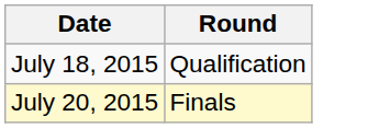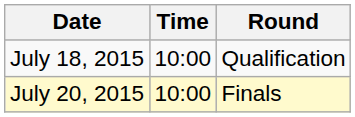+ column: Time | 10:00 | 10:00
